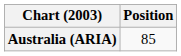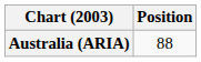Australia (ARIA) | Position: 85 -> 88
